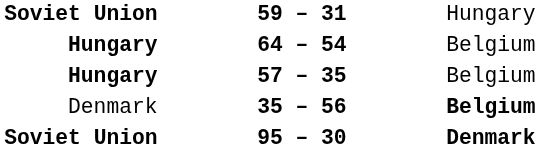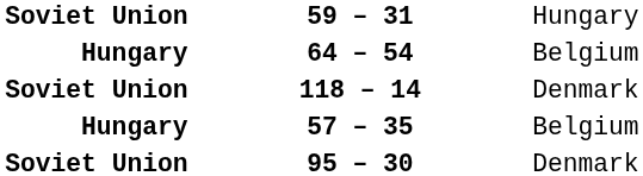+ row: Soviet Union | 118 – 14 | Denmark
- row: Denmark | 35 – 56 | Belgium
95 – 30 | column 3: bold -> normal
